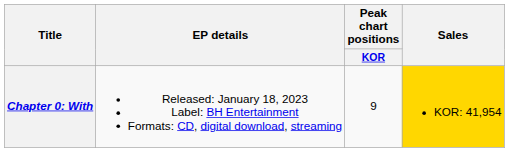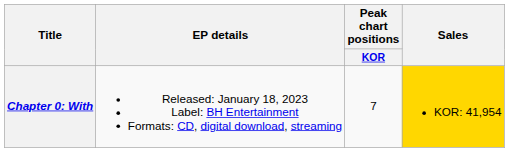Chapter 0: With | Peak chart positions / KOR: 9 -> 7
